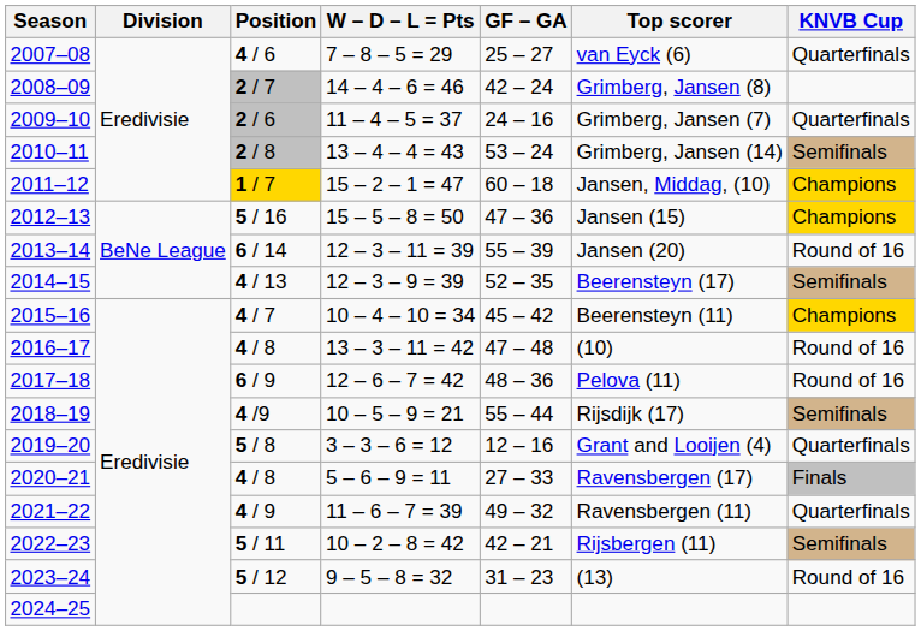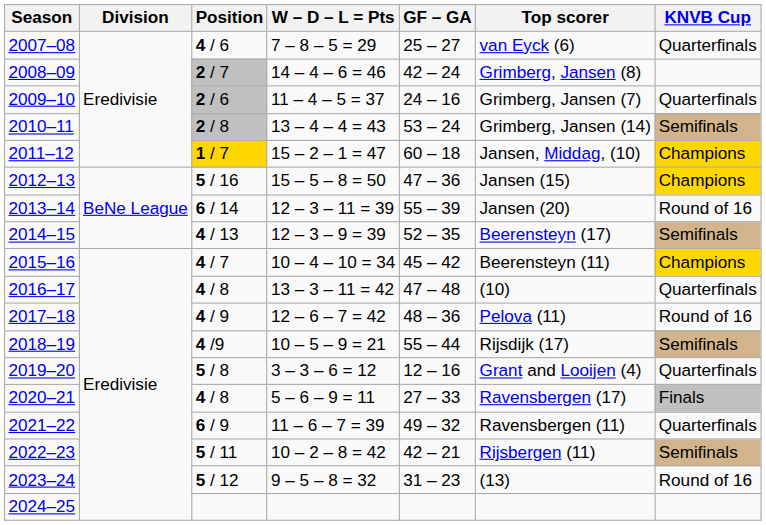2016–17 | KNVB Cup: Round of 16 -> Quarterfinals
2017–18 | Position: 6 / 9 -> 4 / 9
2021–22 | Position: 4 / 9 -> 6 / 9
